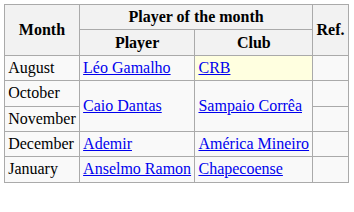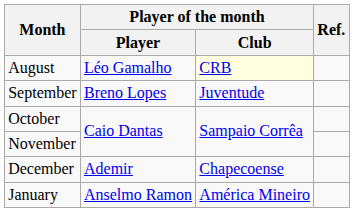+ row: September | Breno Lopes | Juventude
December | Player of the month / Club: América Mineiro -> Chapecoense
January | Player of the month / Club: Chapecoense -> América Mineiro
